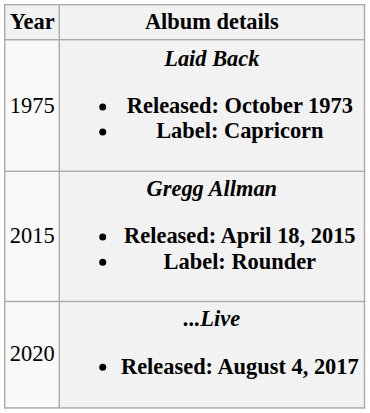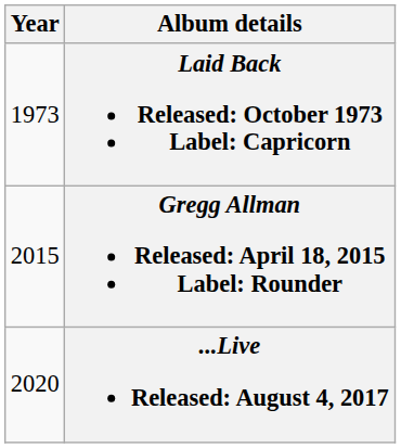Laid Back Released: October 1973 Label: Capricorn | Year: 1975 -> 1973
